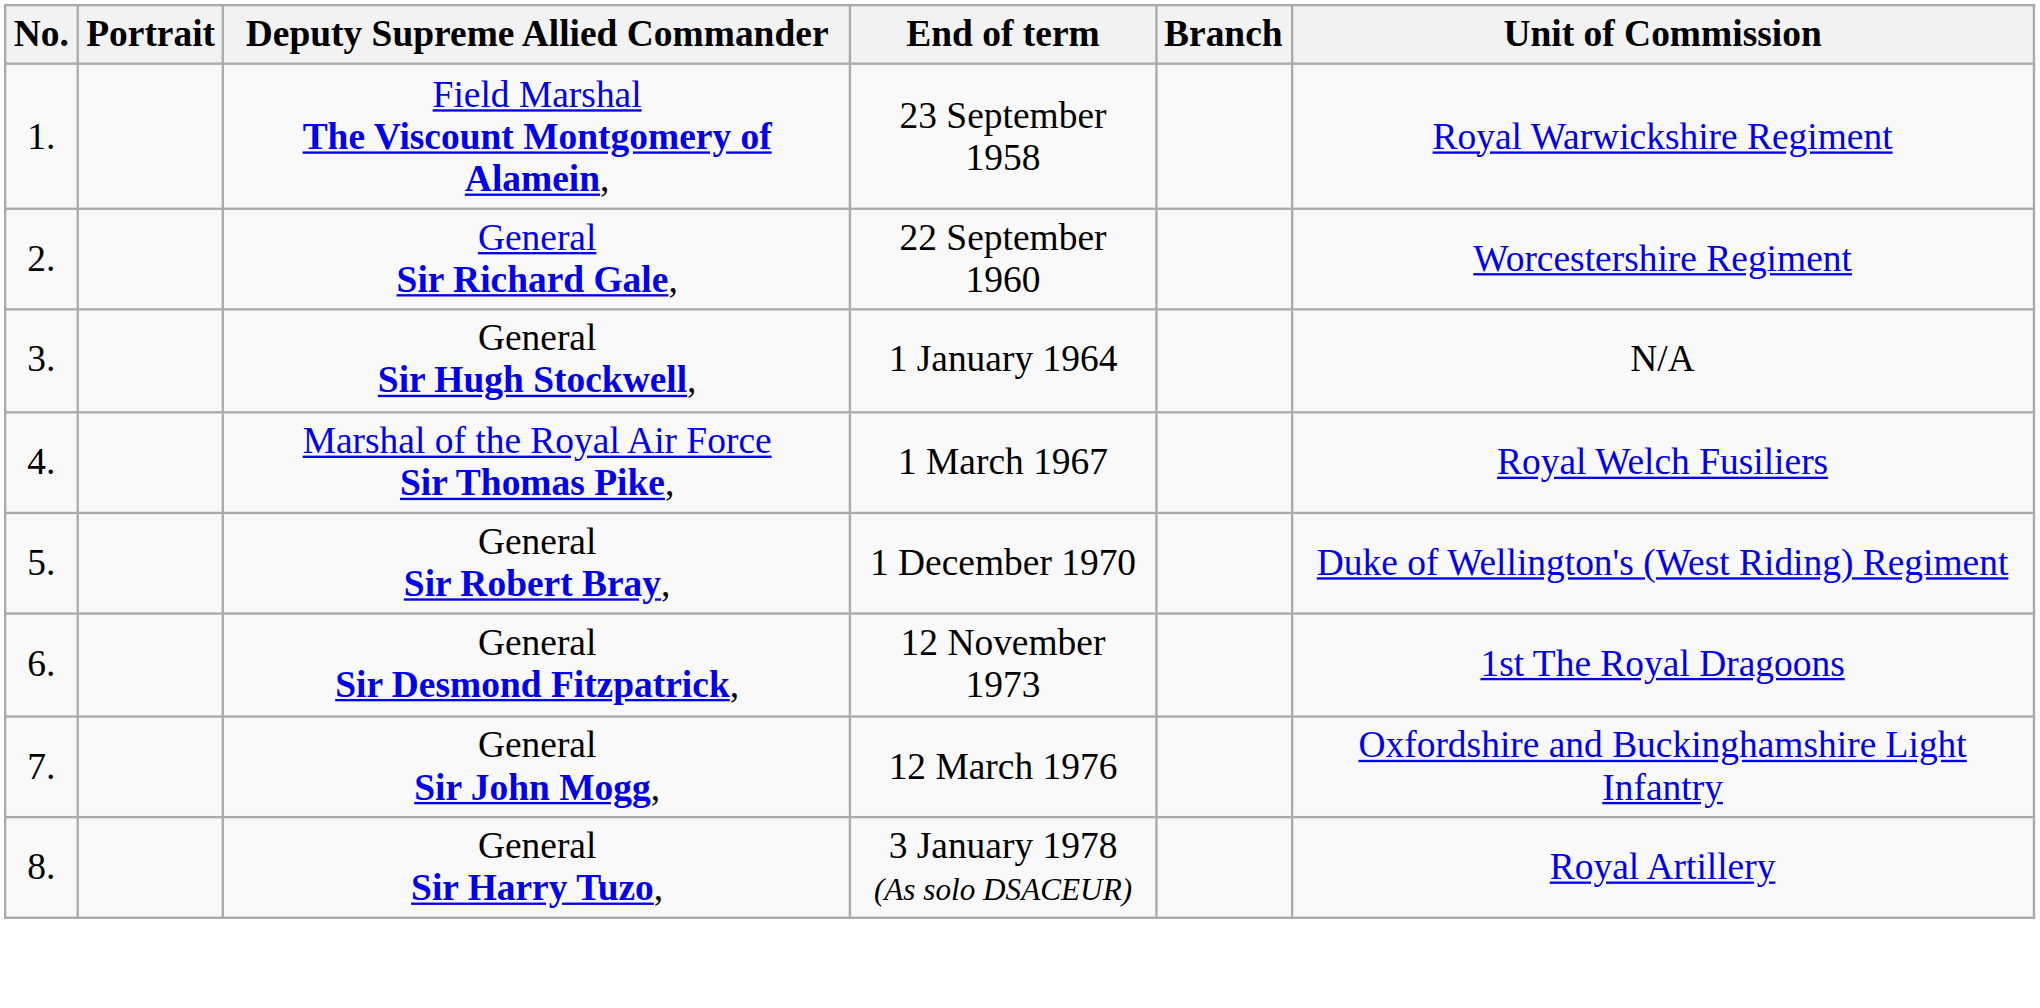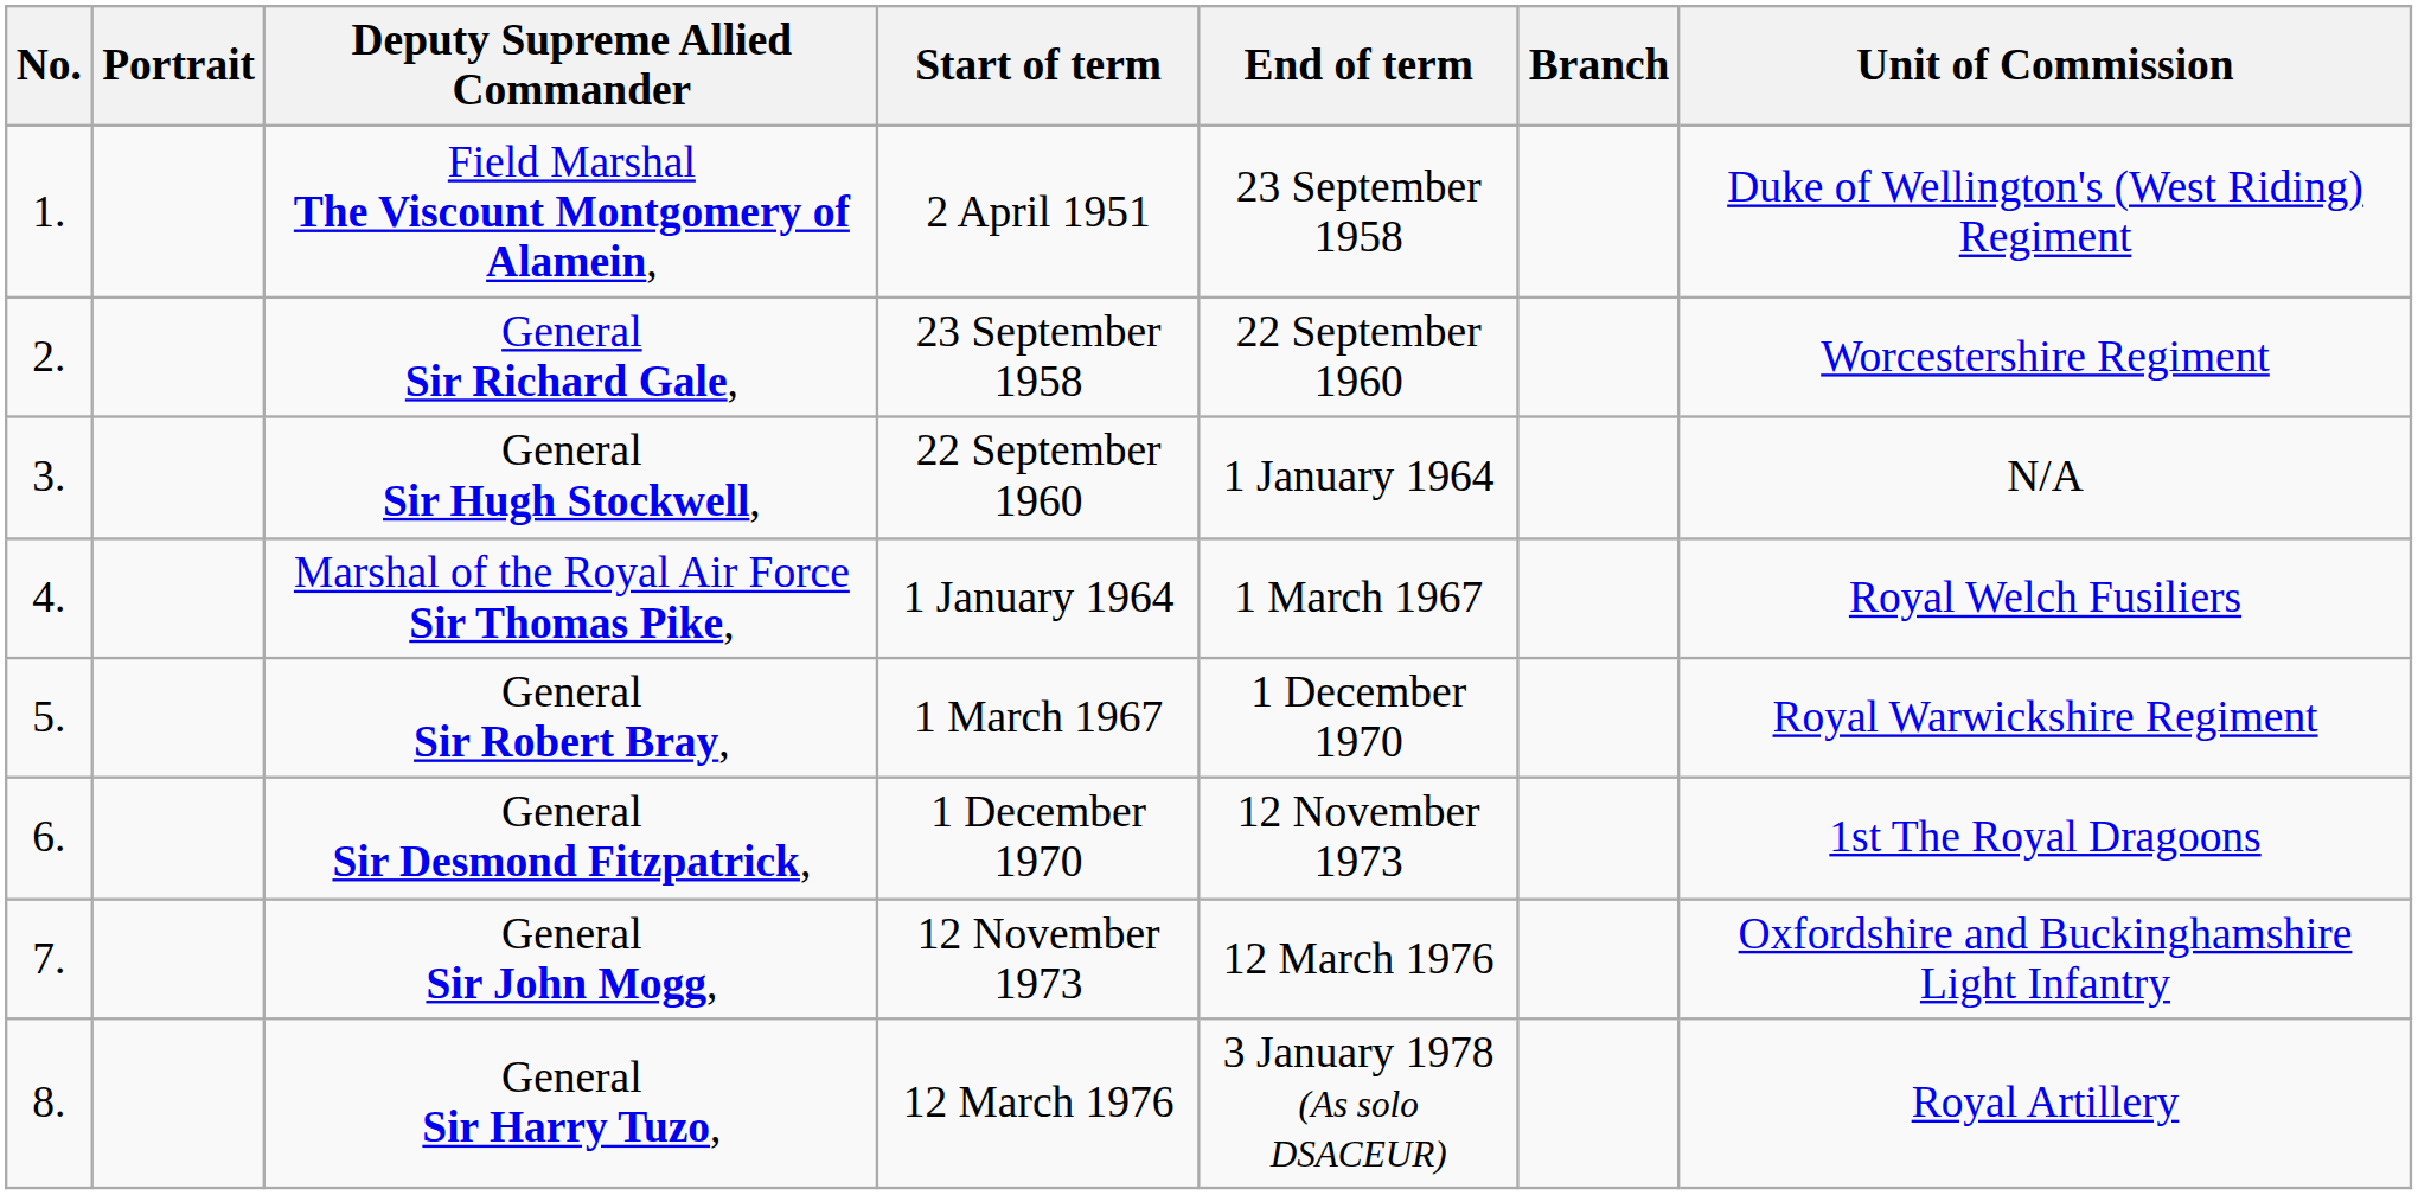+ column: Start of term | 2 April 1951 | 23 September 1958 | 22 September 1960 | 1 January 1964 | 1 March 1967 | 1 December 1970 | 12 November 1973 | 12 March 1976
Field Marshal The Viscount Montgomery of Alamein, | Unit of Commission: Royal Warwickshire Regiment -> Duke of Wellington's (West Riding) Regiment
General Sir Robert Bray, | Unit of Commission: Duke of Wellington's (West Riding) Regiment -> Royal Warwickshire Regiment
